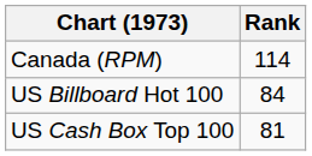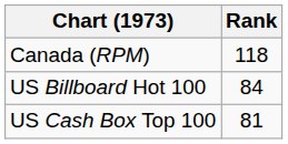Canada (RPM) | Rank: 114 -> 118
